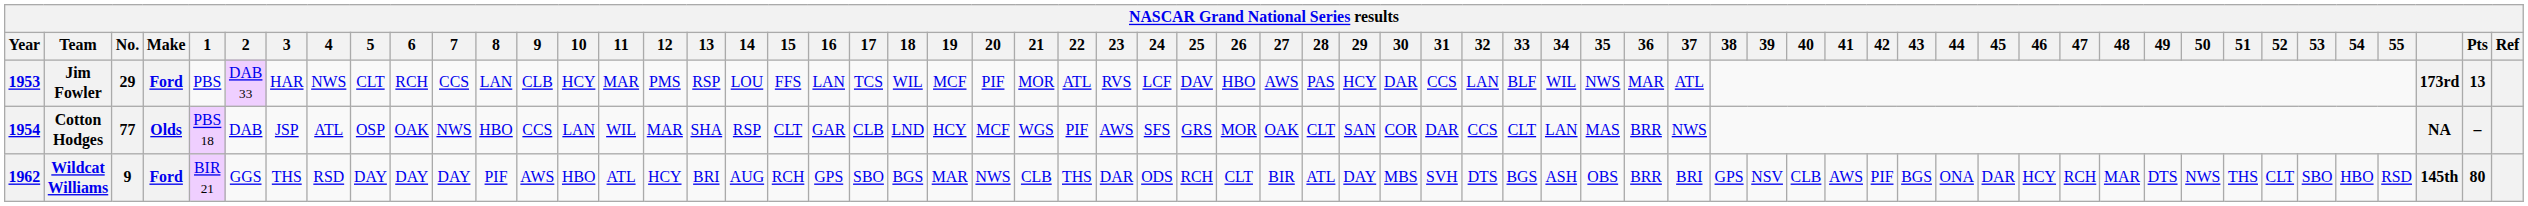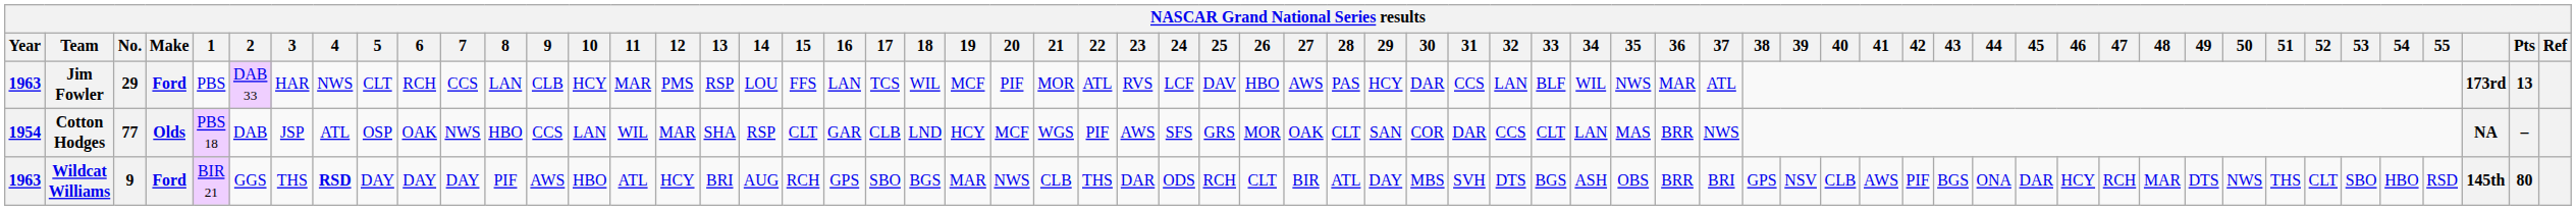Jim Fowler | Year: 1953 -> 1963
Wildcat Williams | Year: 1962 -> 1963
Wildcat Williams | 4: normal -> bold
